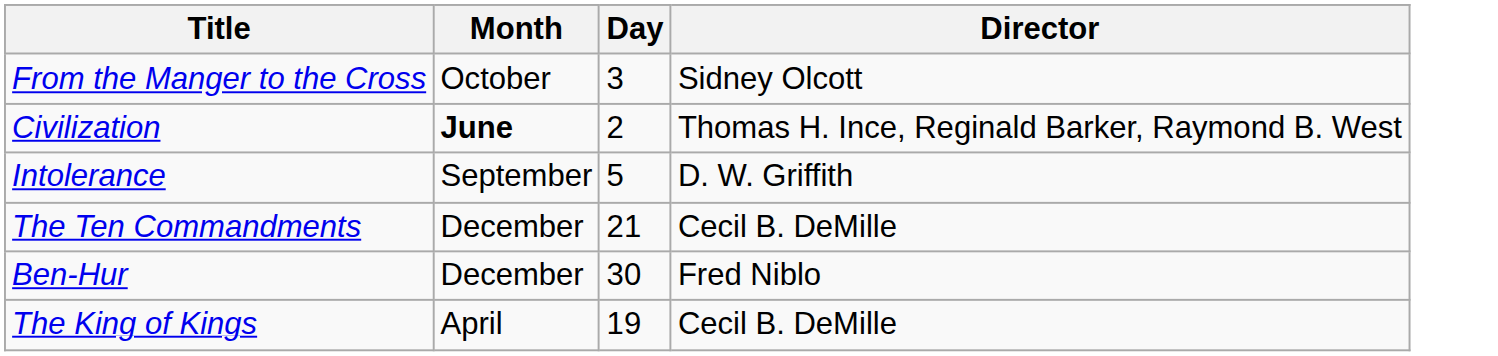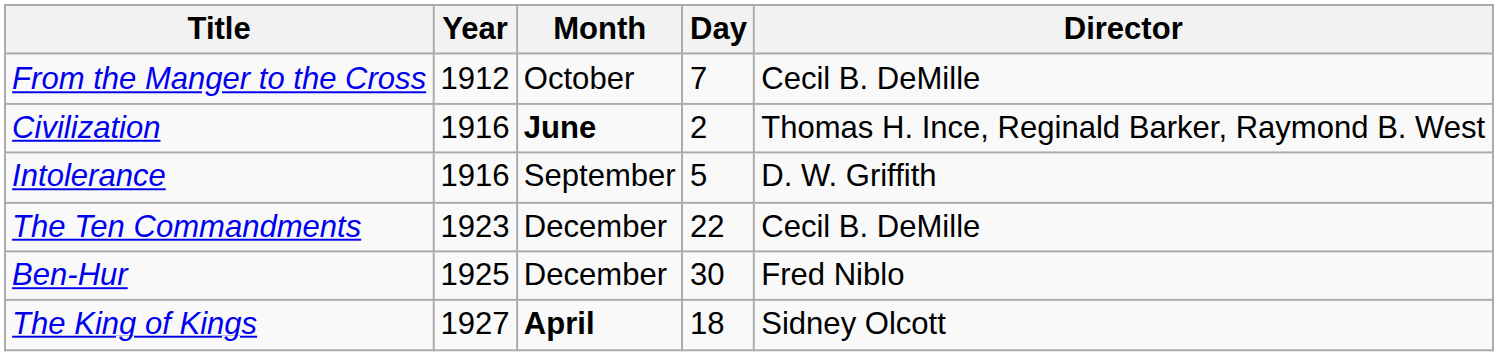+ column: Year | 1912 | 1916 | 1916 | 1923 | 1925 | 1927
From the Manger to the Cross | Day: 3 -> 7
From the Manger to the Cross | Director: Sidney Olcott -> Cecil B. DeMille
The Ten Commandments | Day: 21 -> 22
The King of Kings | Month: normal -> bold
The King of Kings | Day: 19 -> 18
The King of Kings | Director: Cecil B. DeMille -> Sidney Olcott
